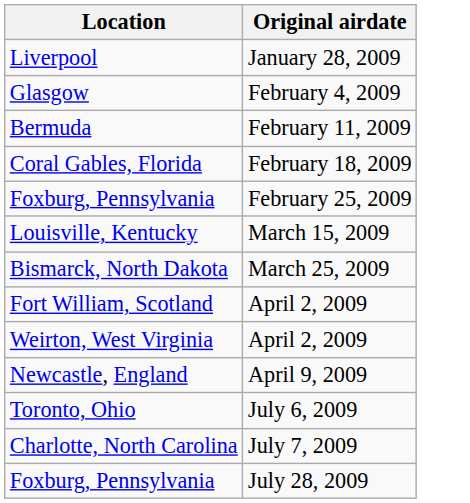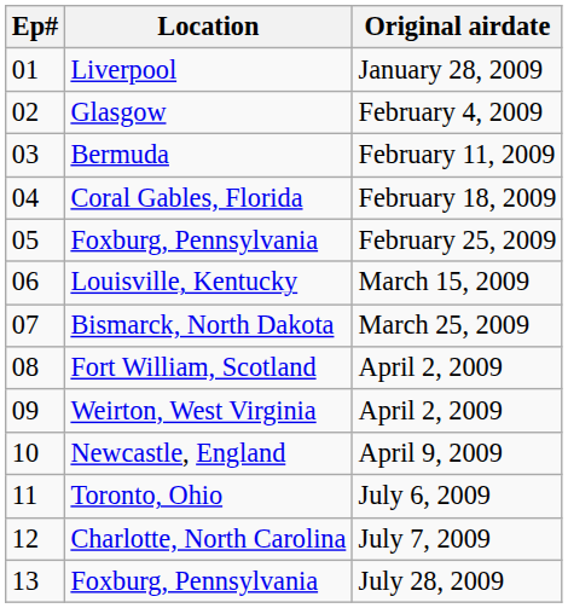+ column: Ep# | 01 | 02 | 03 | 04 | 05 | 06 | 07 | 08 | 09 | 10 | 11 | 12 | 13
